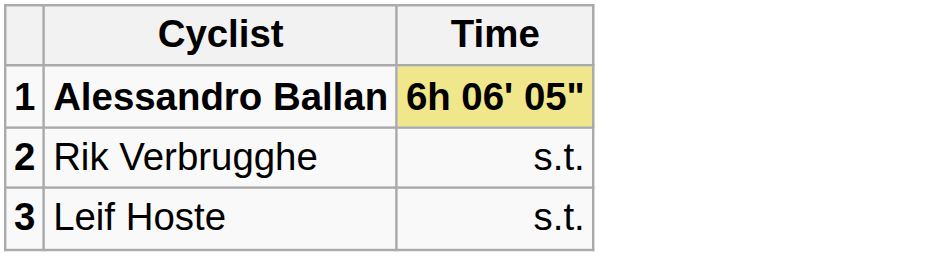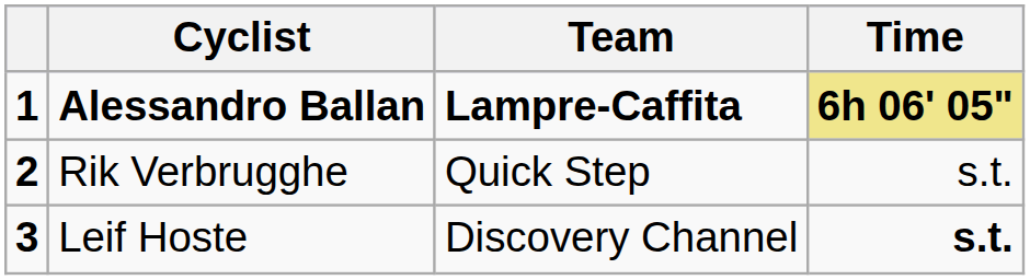+ column: Team | Lampre-Caffita | Quick Step | Discovery Channel
Leif Hoste | Time: normal -> bold
